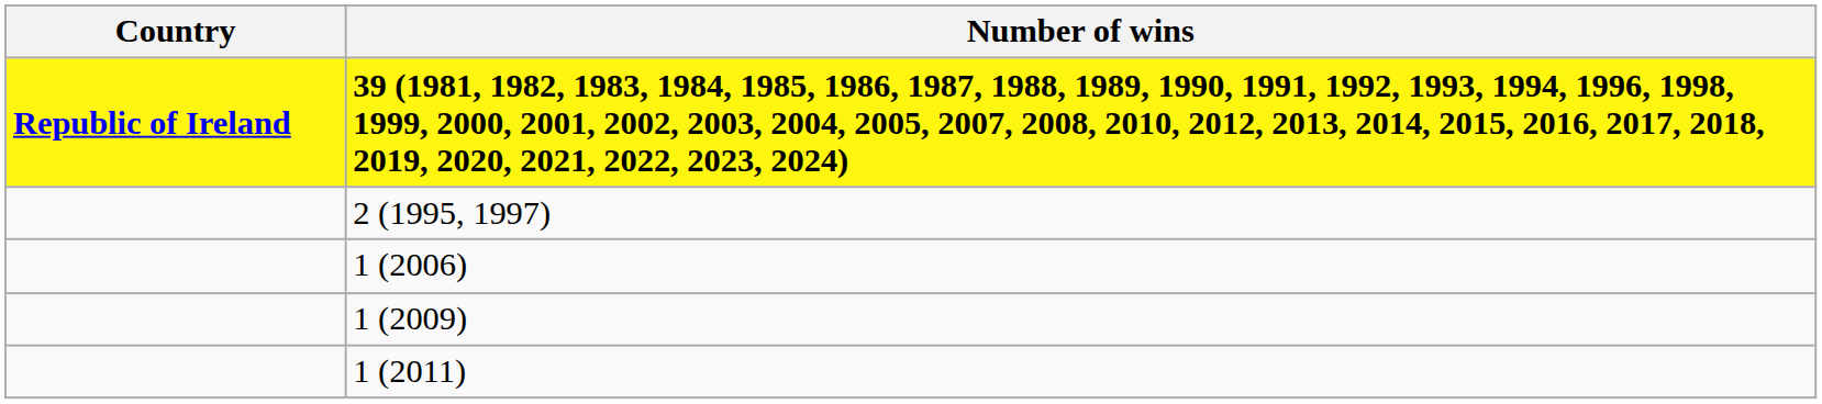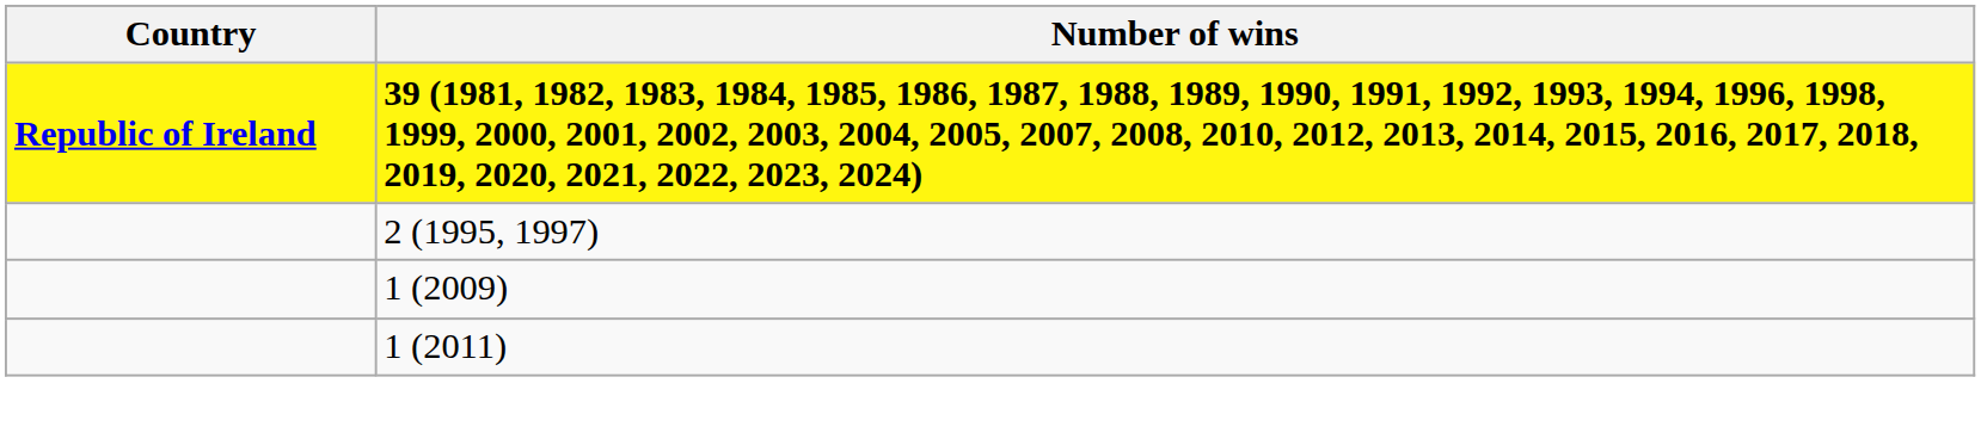- row: 1 (2006)
